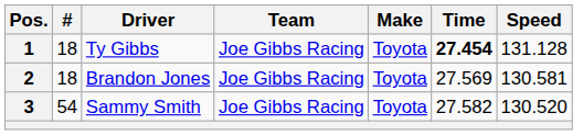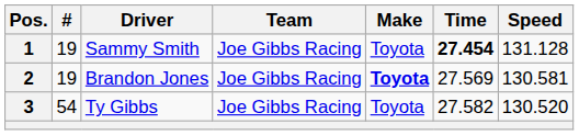1 | #: 18 -> 19
1 | Driver: Ty Gibbs -> Sammy Smith
2 | #: 18 -> 19
2 | Make: normal -> bold
3 | Driver: Sammy Smith -> Ty Gibbs
